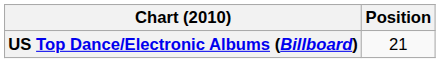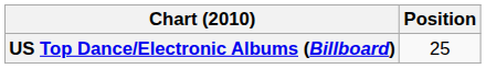US Top Dance/Electronic Albums (Billboard) | Position: 21 -> 25
